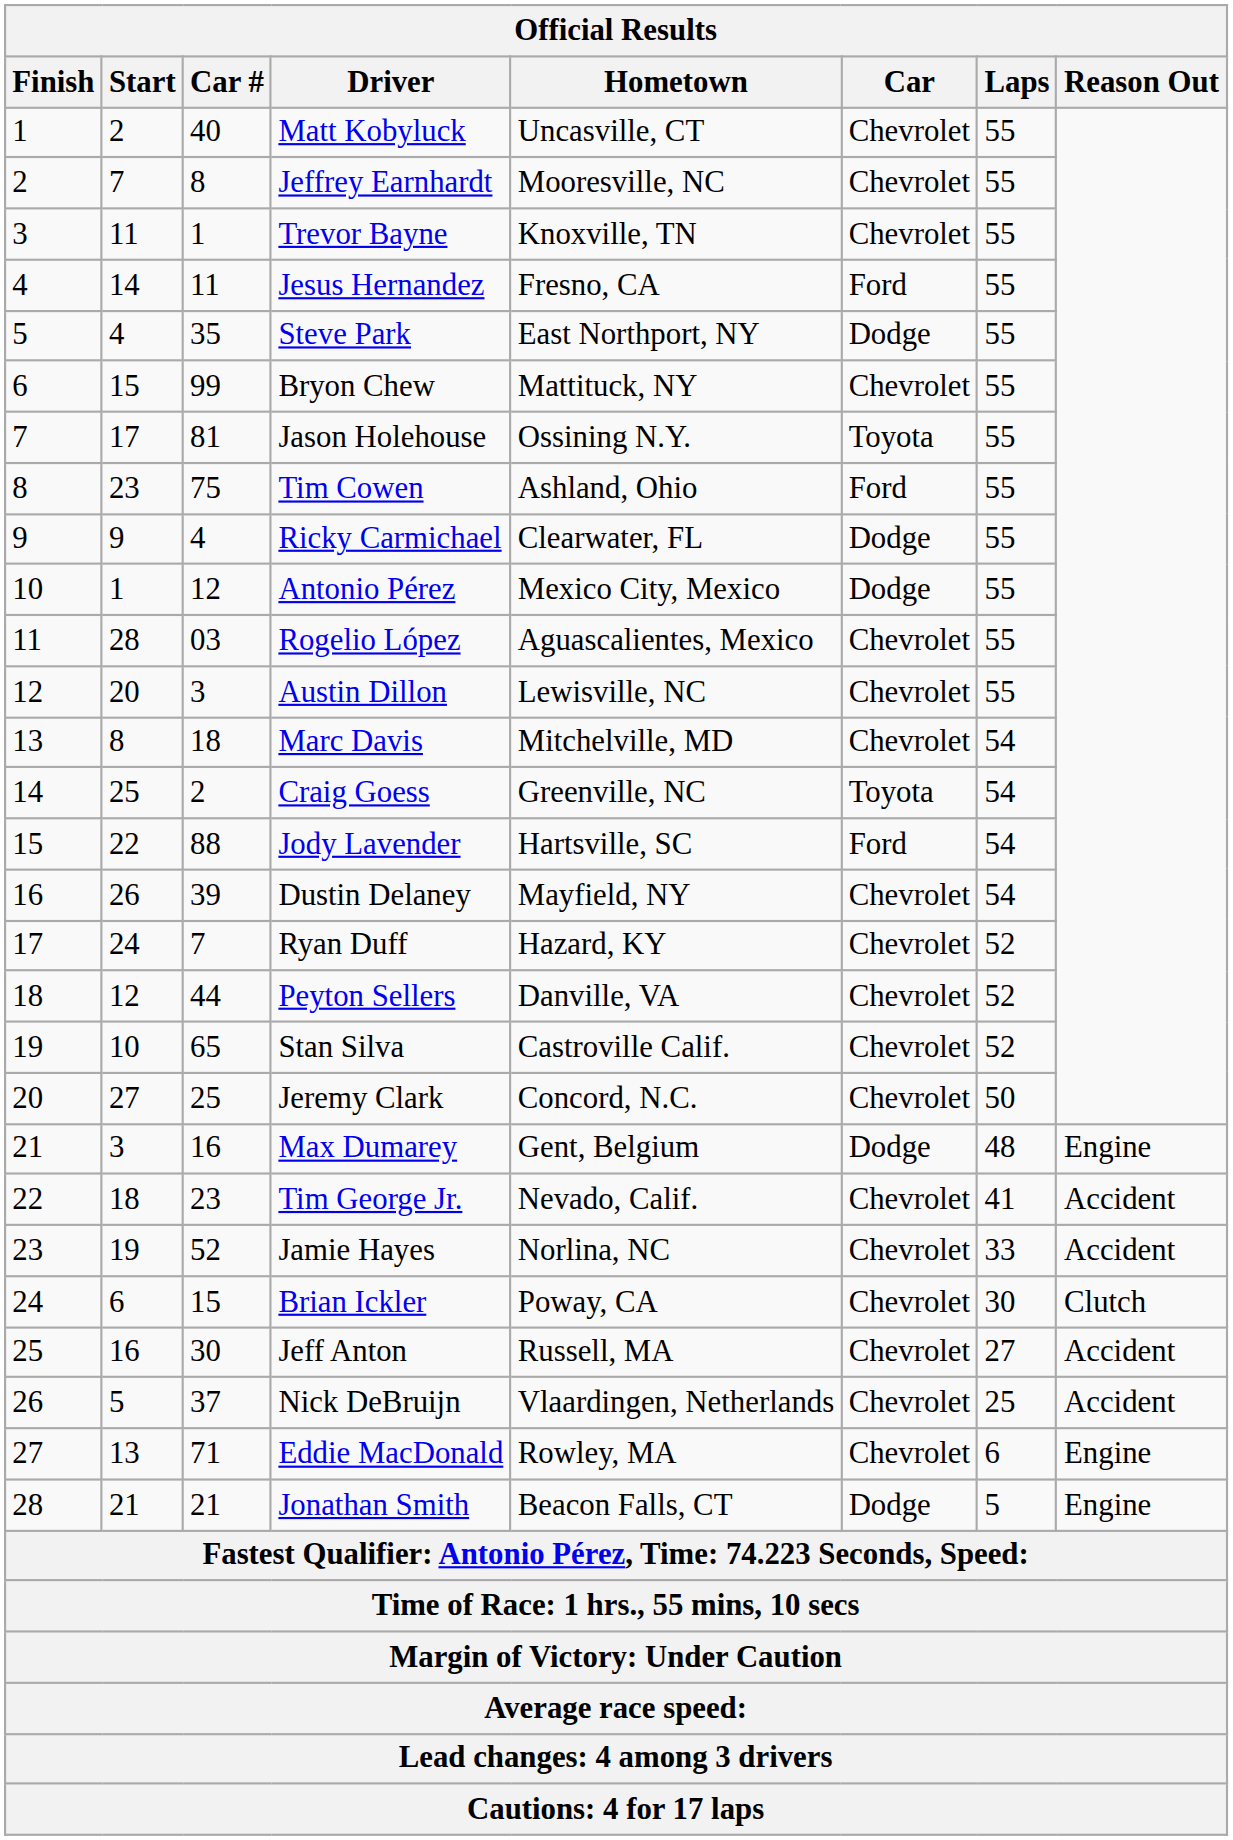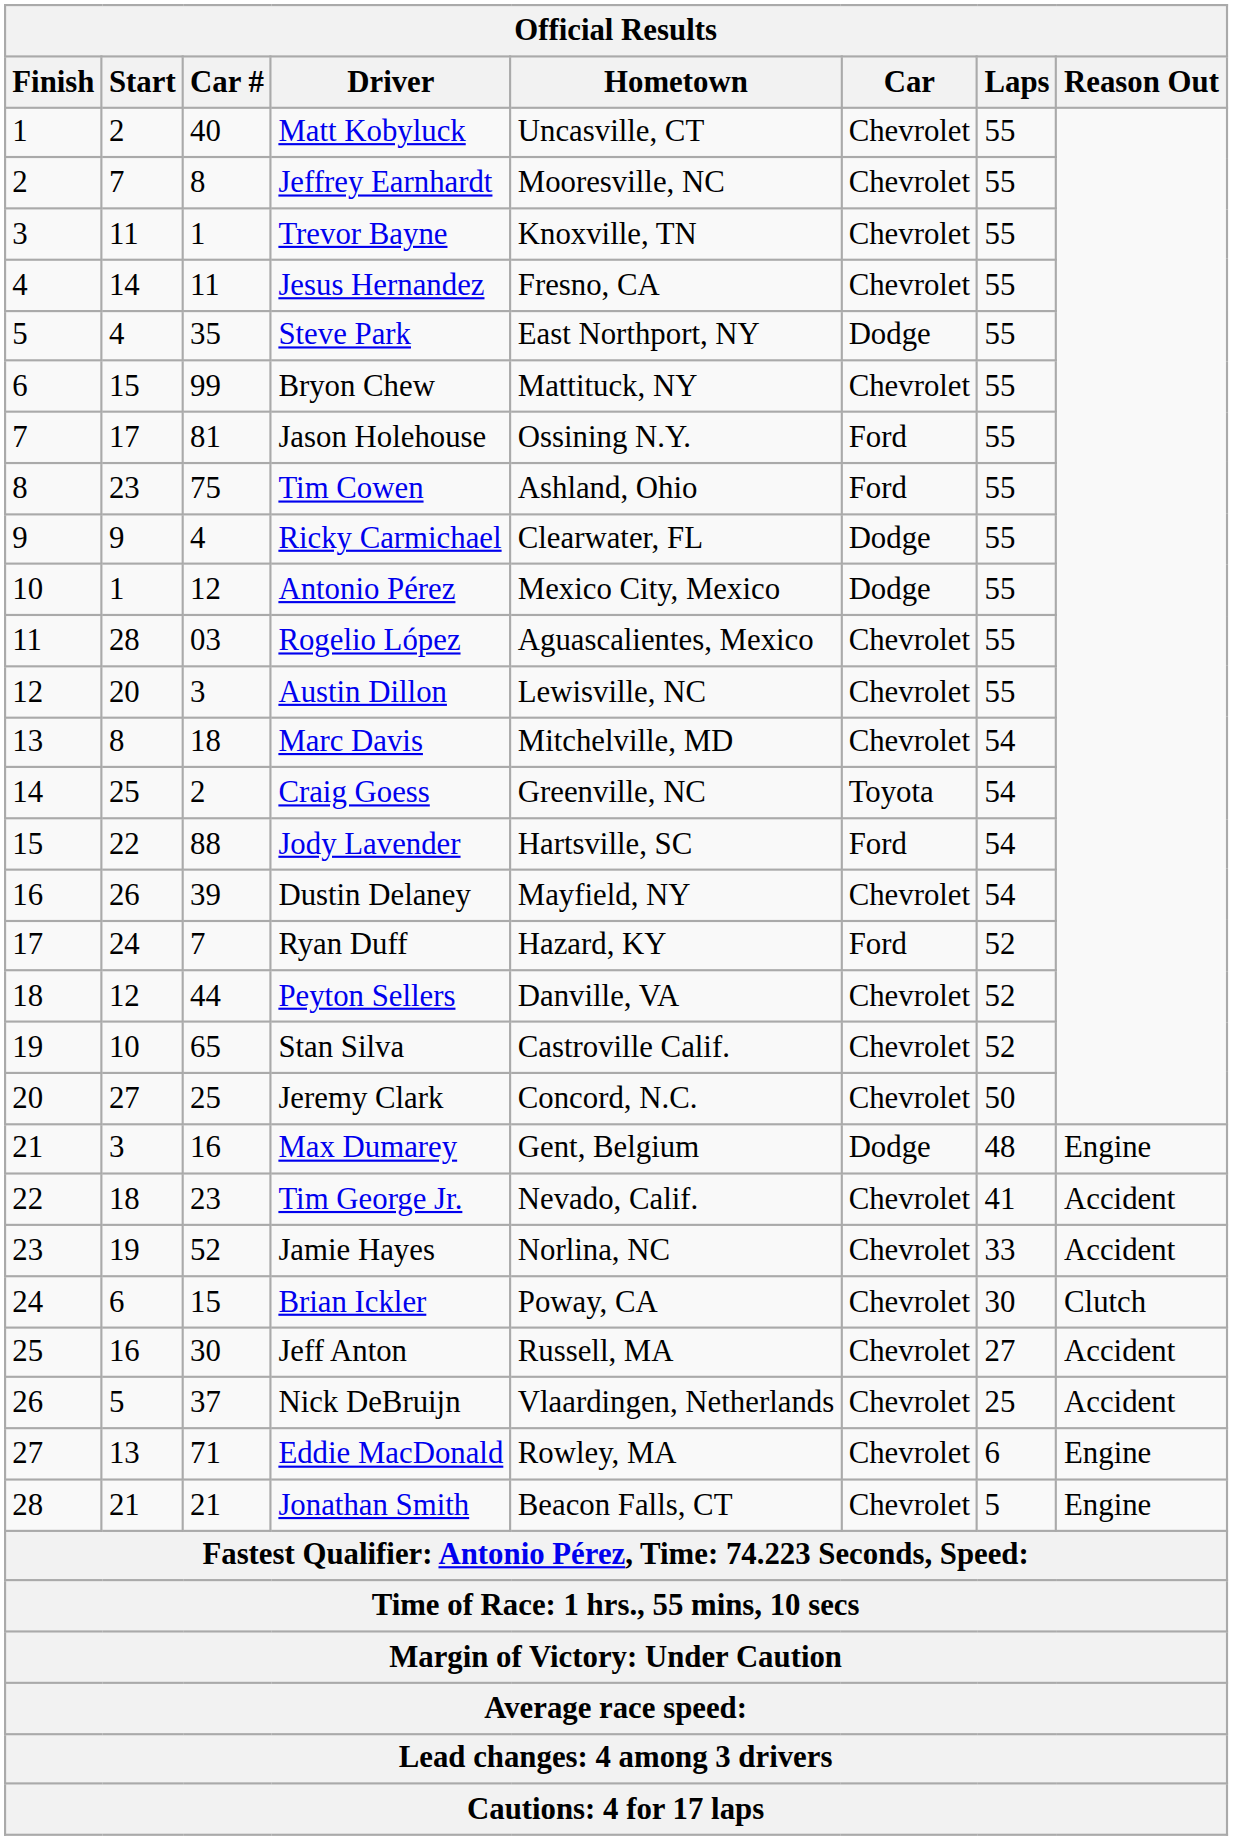Jesus Hernandez | Car: Ford -> Chevrolet
Jason Holehouse | Car: Toyota -> Ford
Ryan Duff | Car: Chevrolet -> Ford
Jonathan Smith | Car: Dodge -> Chevrolet
